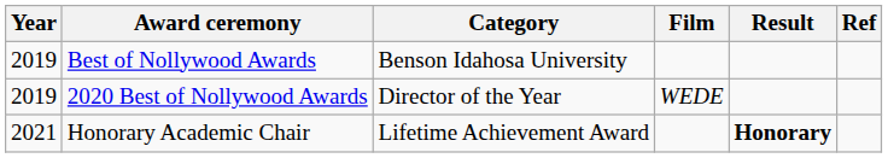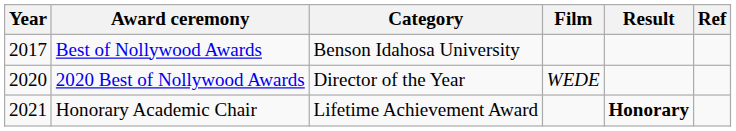Best of Nollywood Awards | Year: 2019 -> 2017
2020 Best of Nollywood Awards | Year: 2019 -> 2020
